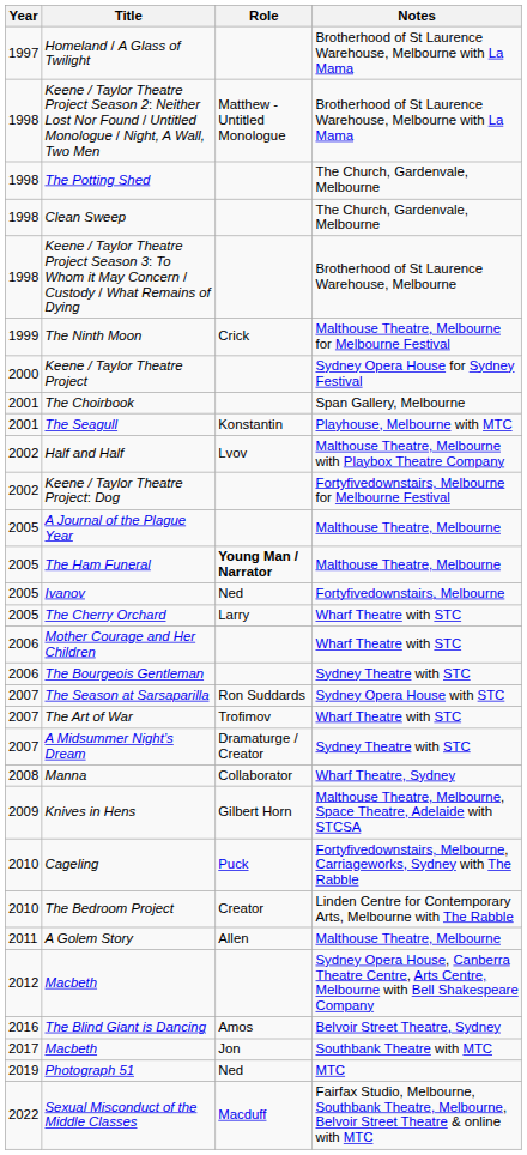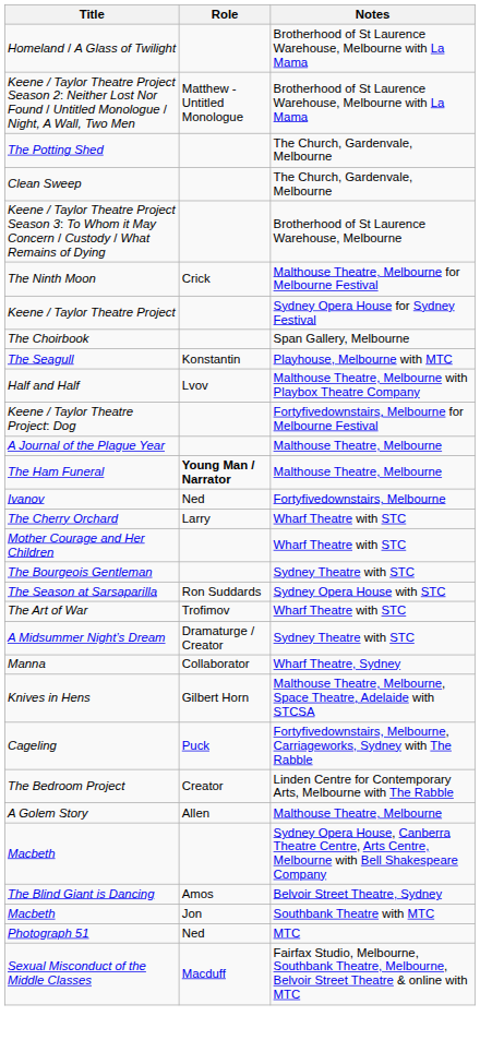- column: Year | 1997 | 1998 | 1998 | 1998 | 1998 | 1999 | 2000 | 2001 | 2001 | 2002 | 2002 | 2005 | 2005 | 2005 | 2005 | 2006 | 2006 | 2007 | 2007 | 2007 | 2008 | 2009 | 2010 | 2010 | 2011 | 2012 | 2016 | 2017 | 2019 | 2022
